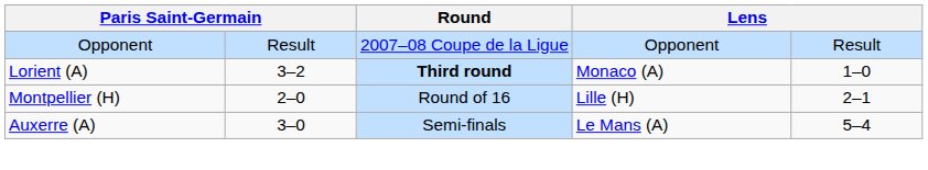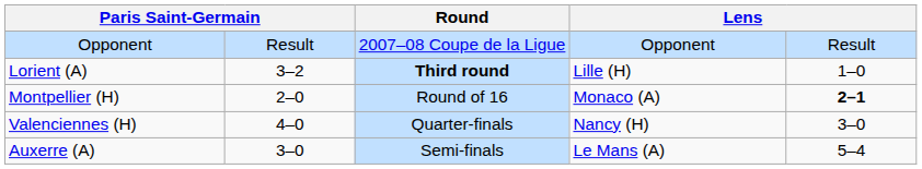Lorient (A) | column 4: Monaco (A) -> Lille (H)
Montpellier (H) | column 4: Lille (H) -> Monaco (A)
Montpellier (H) | column 5: normal -> bold
+ row: Valenciennes (H) | 4–0 | Quarter-finals | Nancy (H) | 3–0
